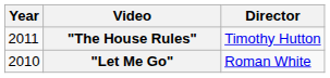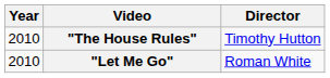"The House Rules" | Year: 2011 -> 2010
